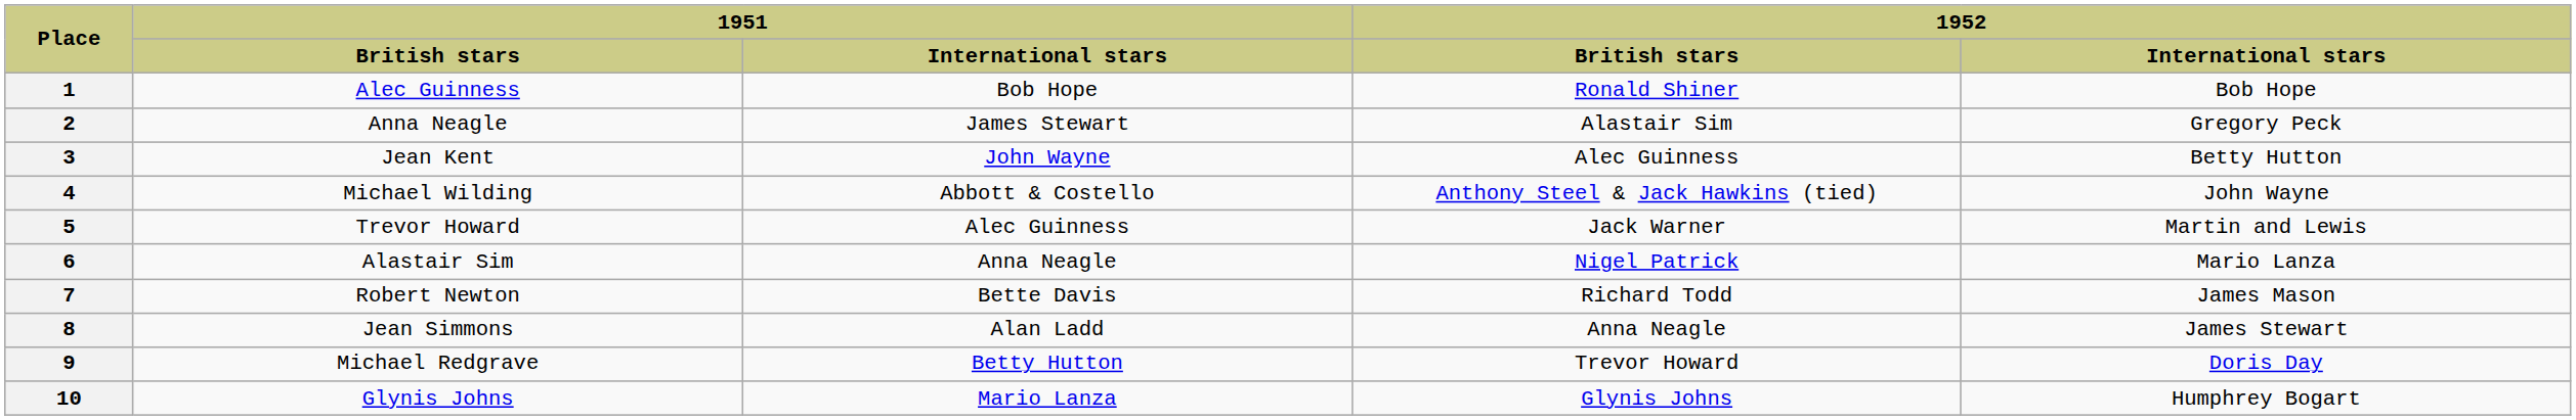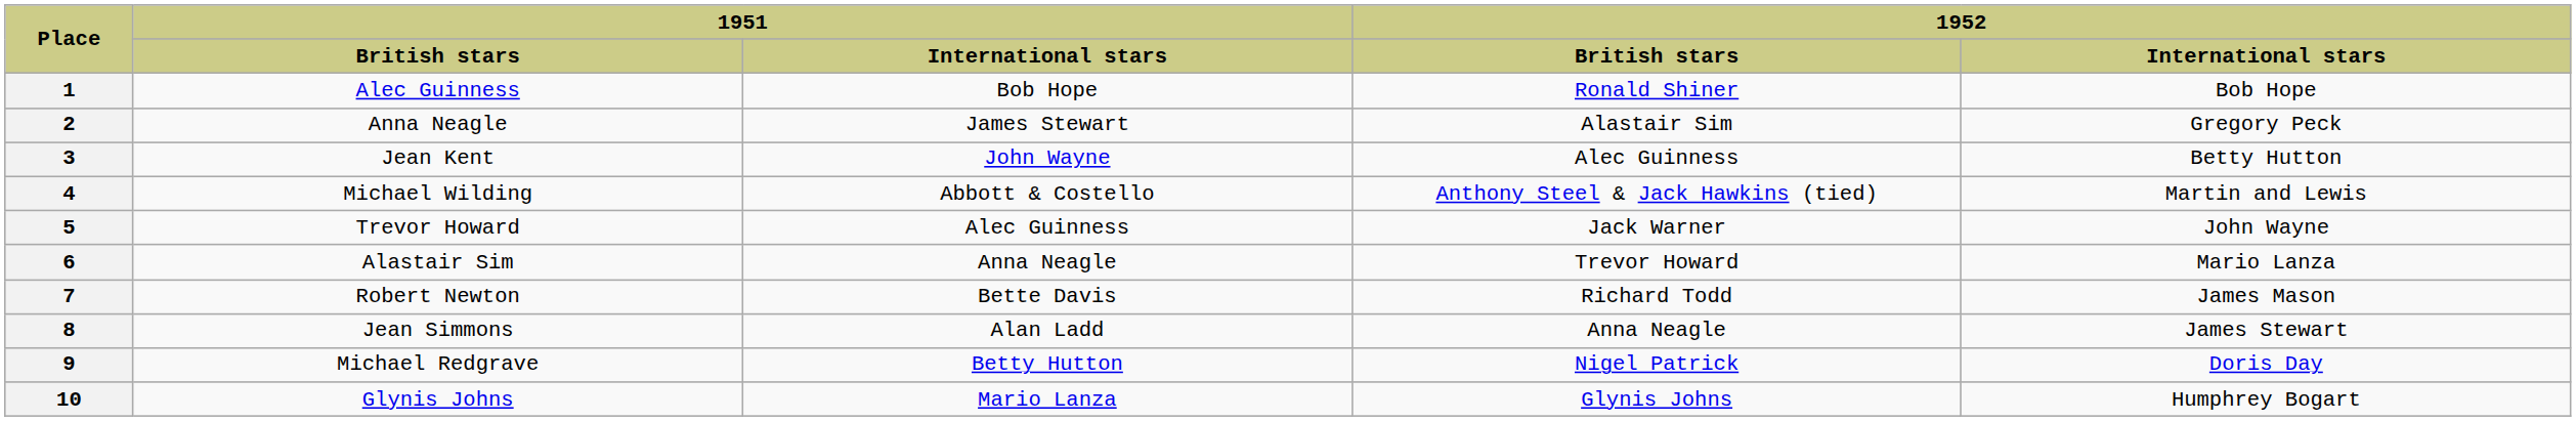4 | 1952 / International stars: John Wayne -> Martin and Lewis
5 | 1952 / International stars: Martin and Lewis -> John Wayne
6 | 1952 / British stars: Nigel Patrick -> Trevor Howard
9 | 1952 / British stars: Trevor Howard -> Nigel Patrick
